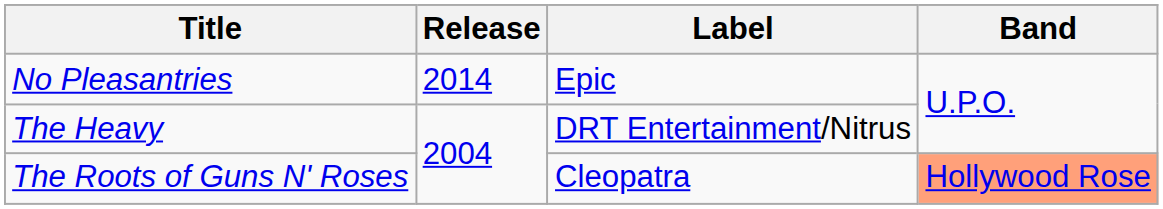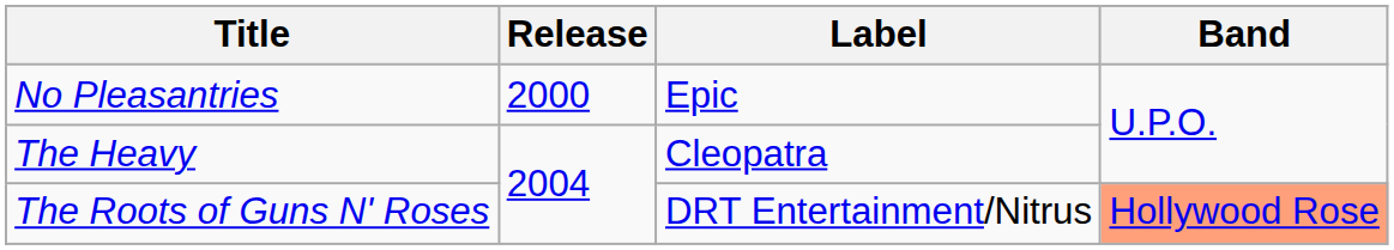No Pleasantries | Release: 2014 -> 2000
The Heavy | Label: DRT Entertainment/Nitrus -> Cleopatra
The Roots of Guns N' Roses | Label: Cleopatra -> DRT Entertainment/Nitrus
